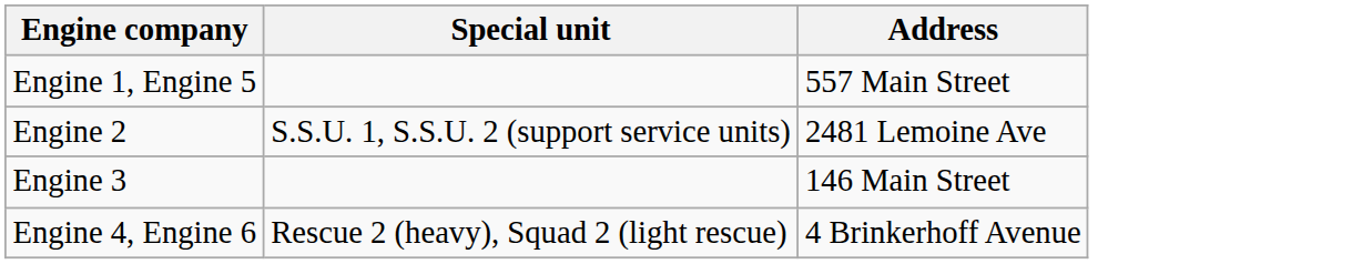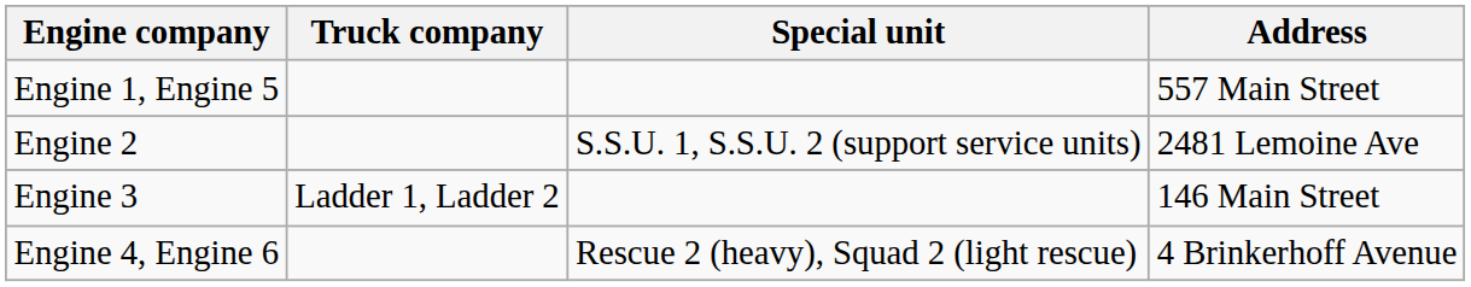+ column: Truck company | Ladder 1, Ladder 2
